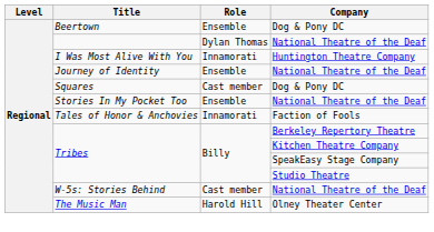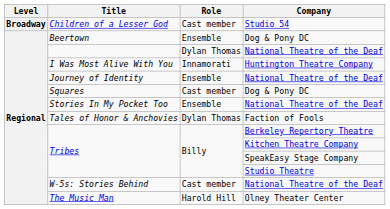+ row: Broadway | Children of a Lesser God | Cast member | Studio 54
Tales of Honor & Anchovies | Role: Innamorati -> Dylan Thomas
